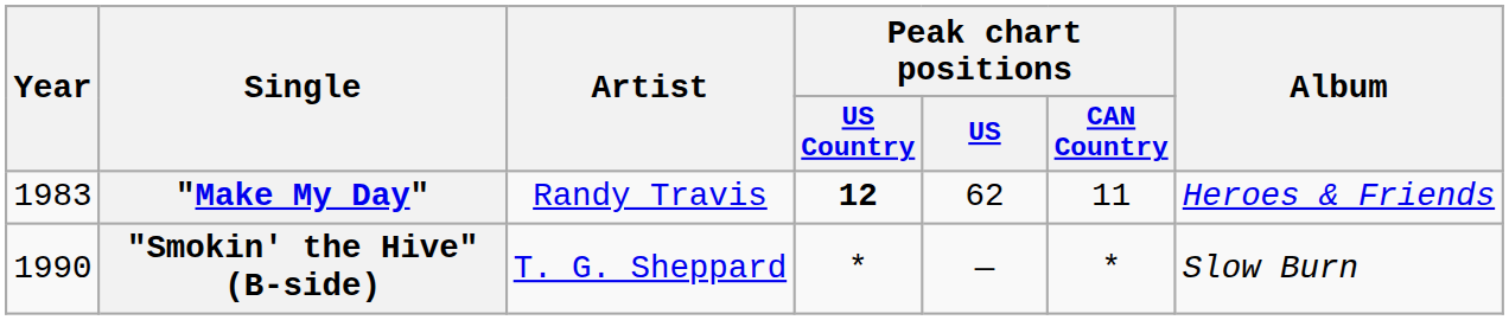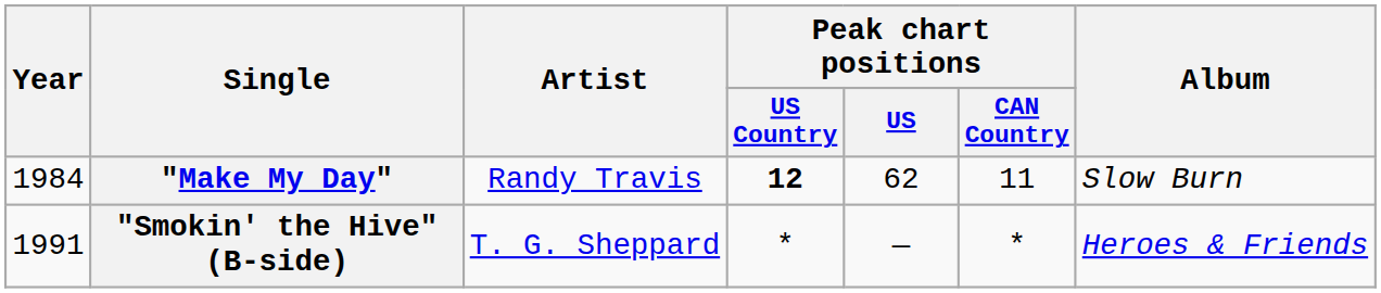"Make My Day" | Year: 1983 -> 1984
"Make My Day" | Album: Heroes & Friends -> Slow Burn
"Smokin' the Hive" (B-side) | Year: 1990 -> 1991
"Smokin' the Hive" (B-side) | Album: Slow Burn -> Heroes & Friends
